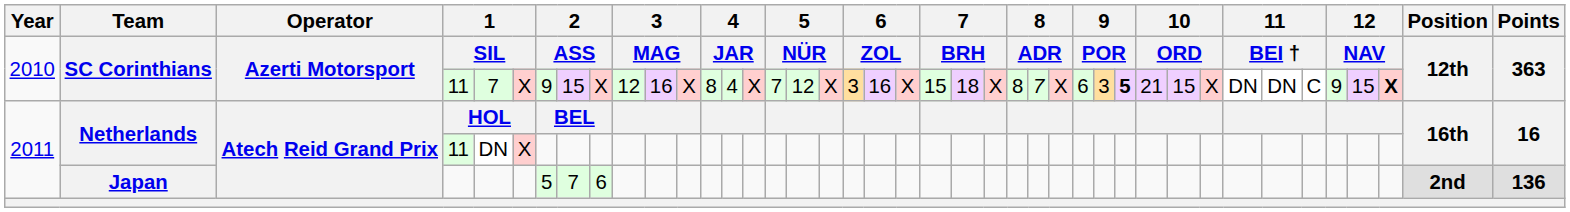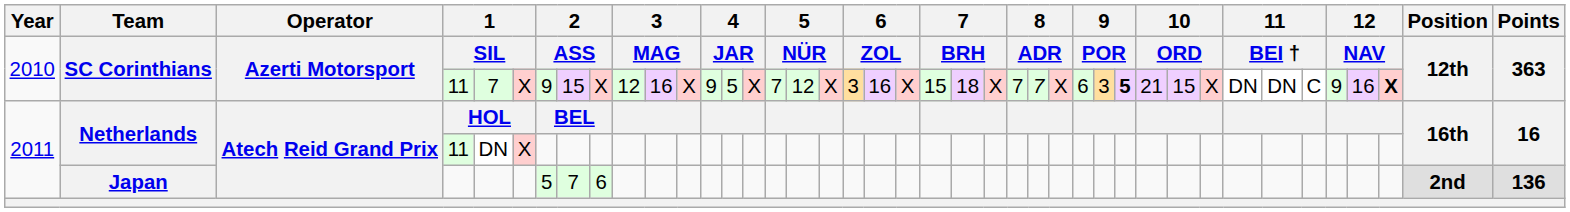SC Corinthians / 11 | column 13: 8 -> 9
SC Corinthians / 11 | column 14: 4 -> 5
SC Corinthians / 11 | column 25: 8 -> 7
SC Corinthians / 11 | column 38: 15 -> 16
